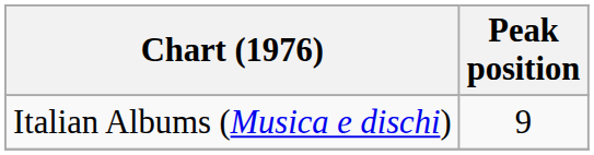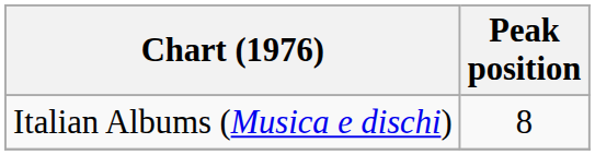Italian Albums (Musica e dischi) | Peak position: 9 -> 8
